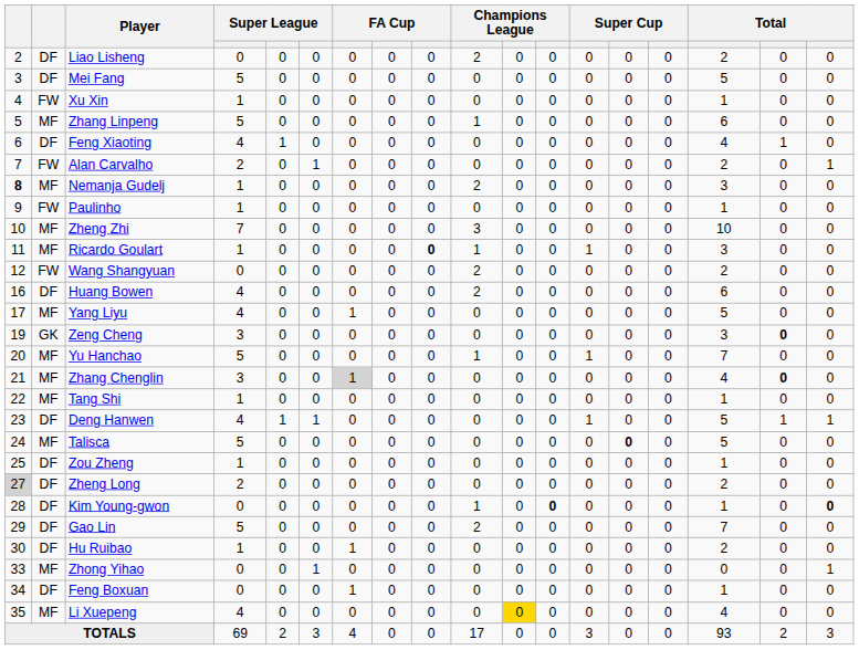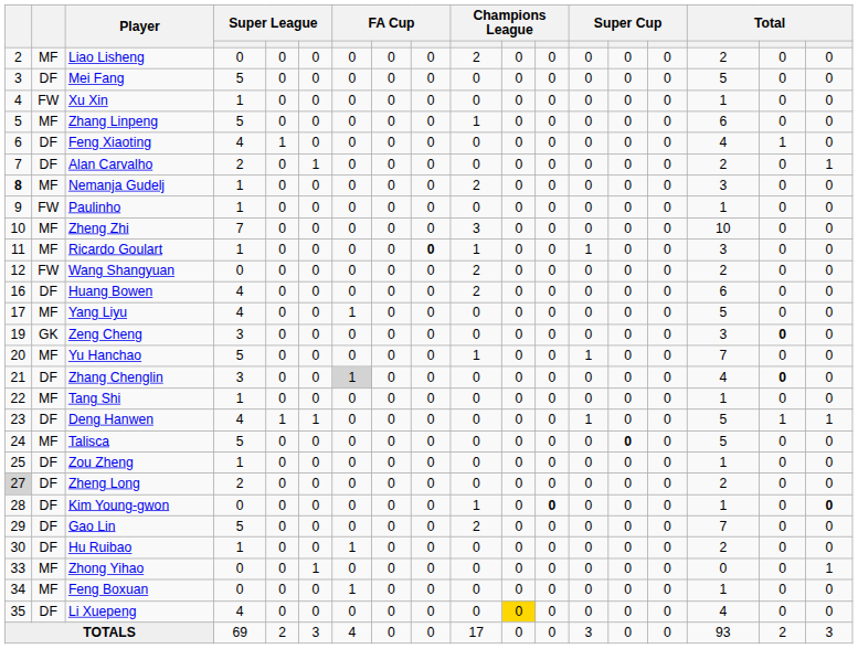Liao Lisheng | column 2: DF -> MF
Alan Carvalho | column 2: FW -> DF
Zhang Chenglin | column 2: MF -> DF
Feng Boxuan | column 2: DF -> MF
Li Xuepeng | column 2: MF -> DF
